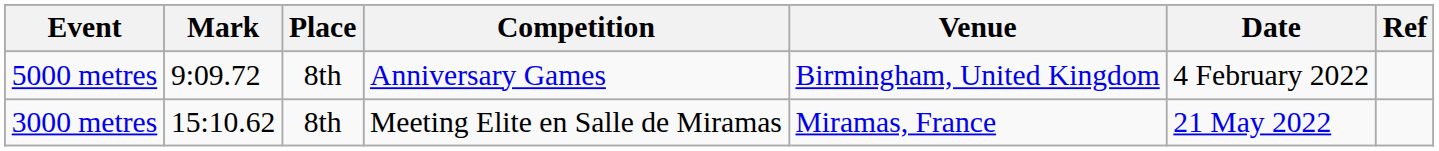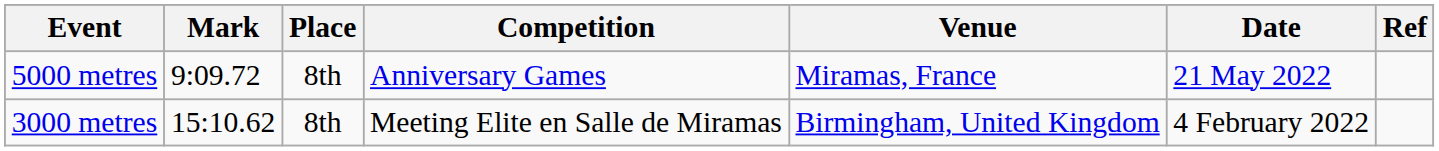5000 metres | Venue: Birmingham, United Kingdom -> Miramas, France
5000 metres | Date: 4 February 2022 -> 21 May 2022
3000 metres | Venue: Miramas, France -> Birmingham, United Kingdom
3000 metres | Date: 21 May 2022 -> 4 February 2022
